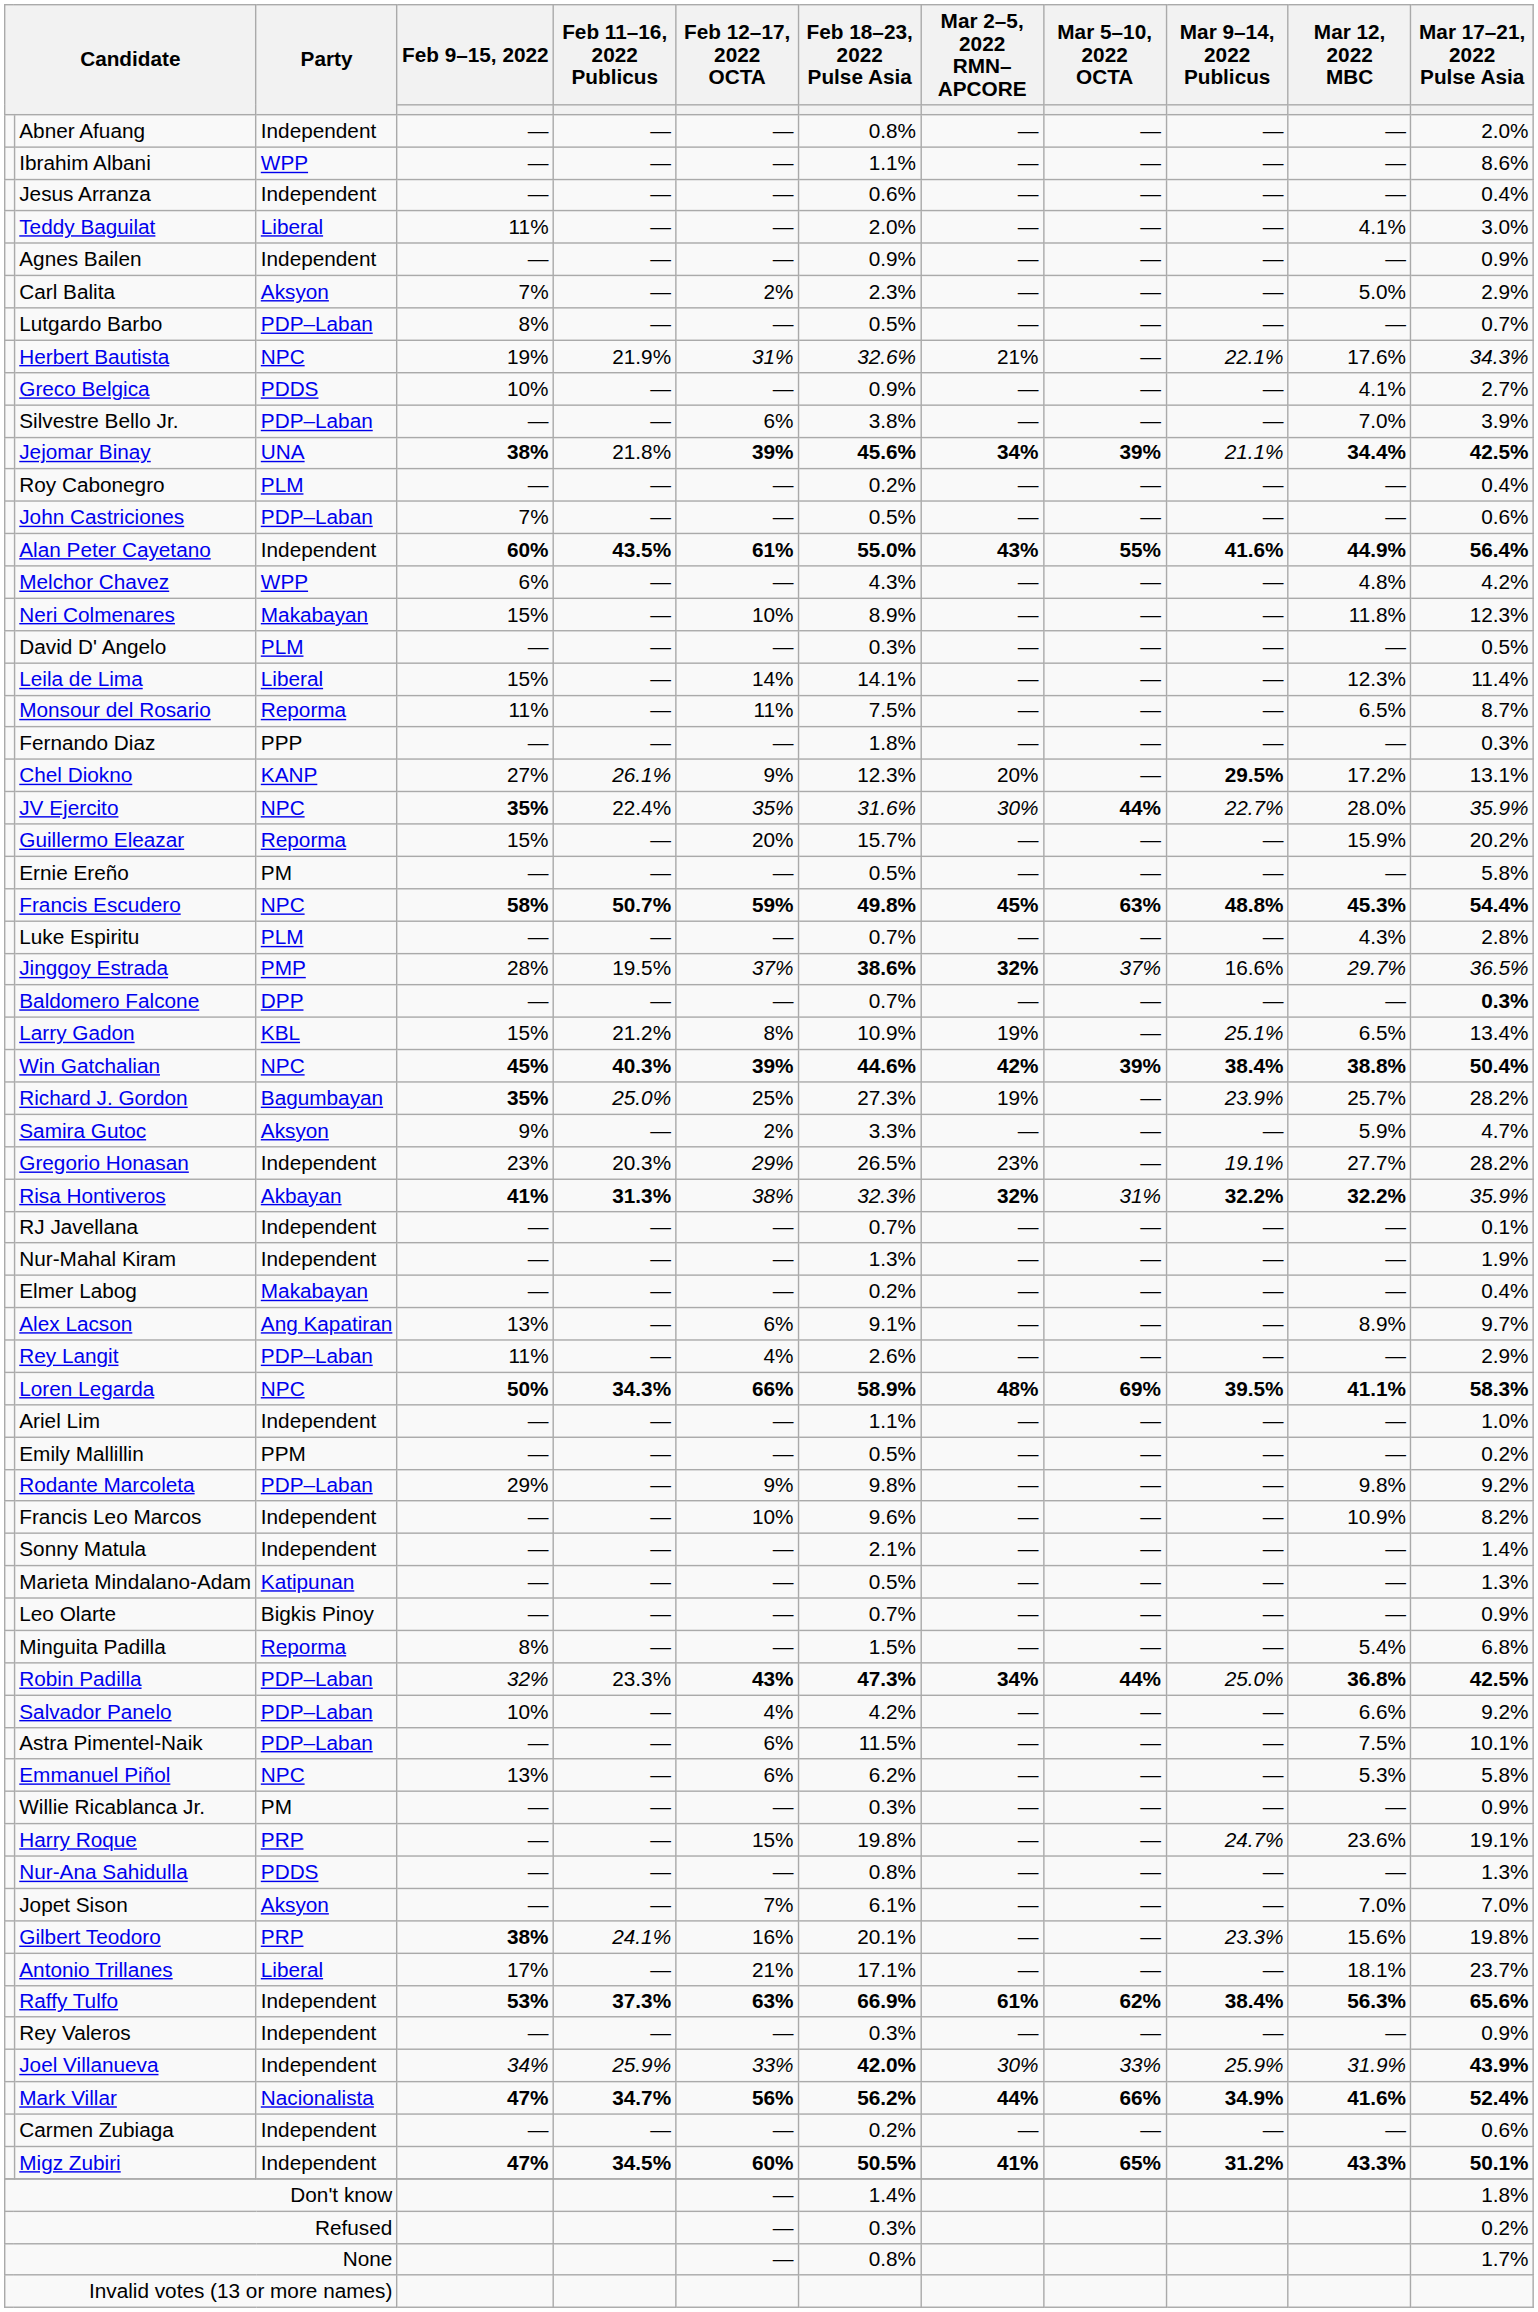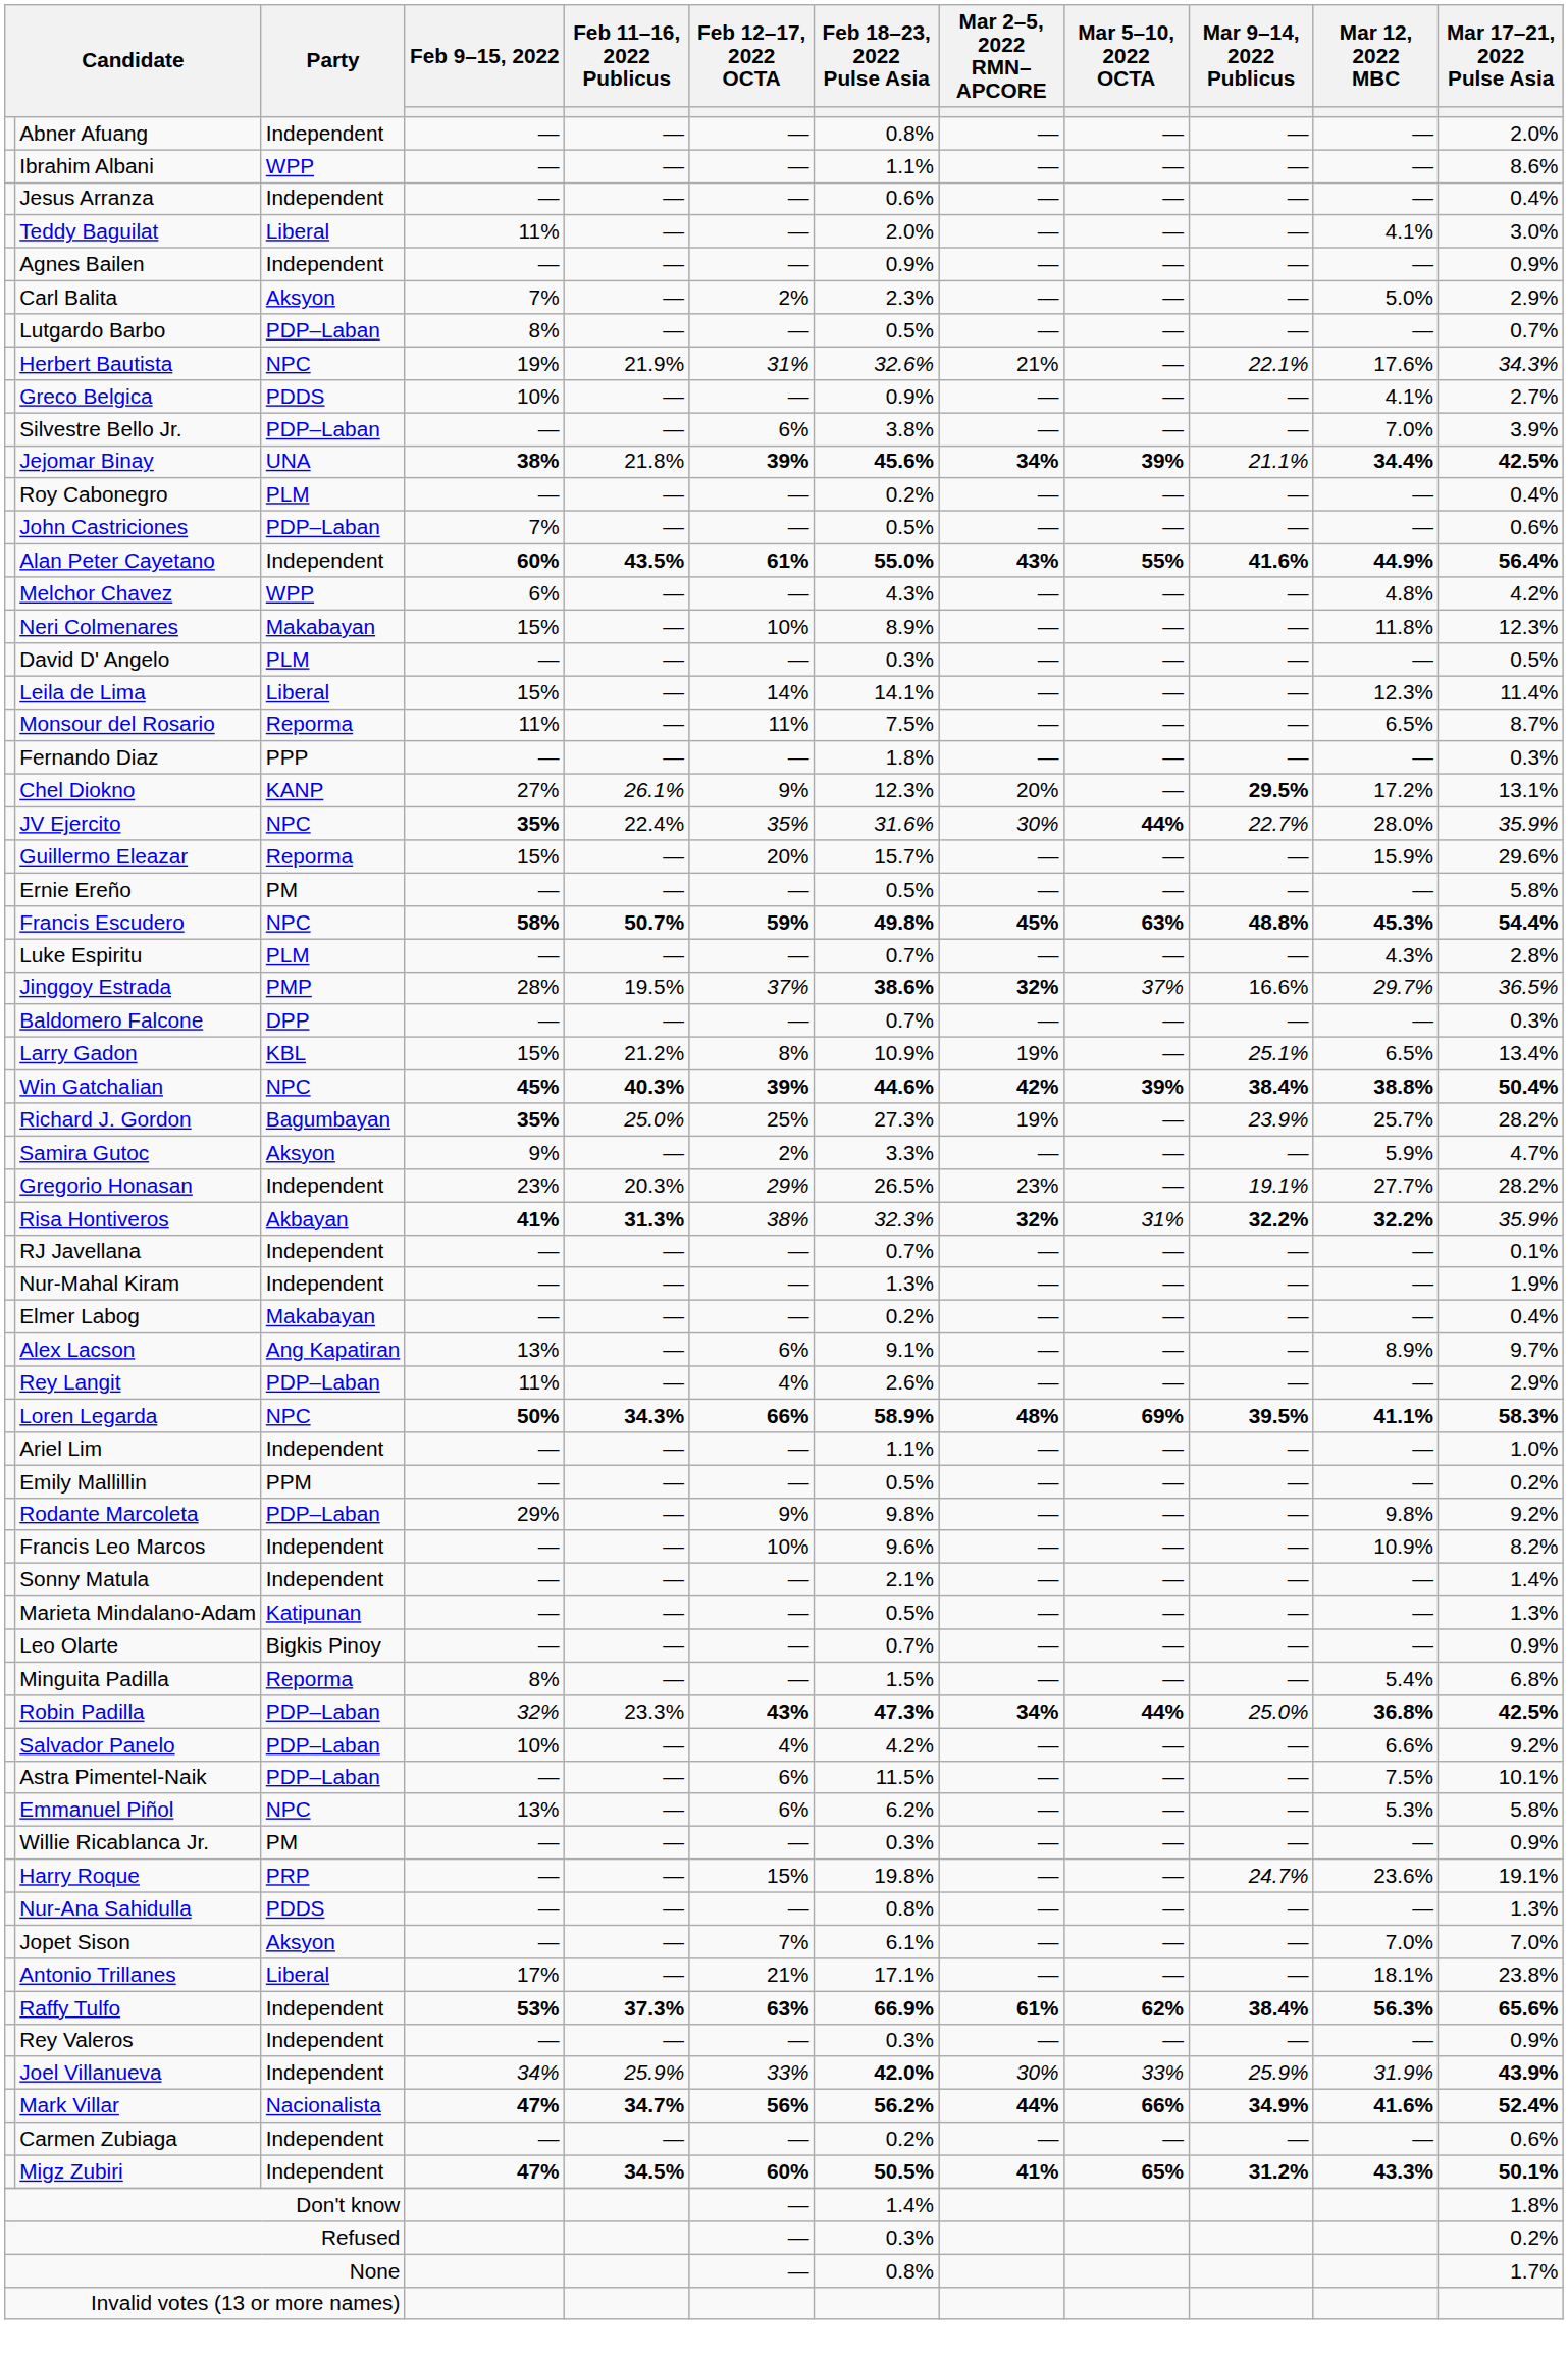Guillermo Eleazar | Mar 17–21, 2022 Pulse Asia: 20.2% -> 29.6%
Baldomero Falcone | Mar 17–21, 2022 Pulse Asia: bold -> normal
- row: Gilbert Teodoro | PRP | 38% | 24.1% | 16% | 20.1% | — | — | 23.3% | 15.6% | 19.8%
Antonio Trillanes | Mar 17–21, 2022 Pulse Asia: 23.7% -> 23.8%
